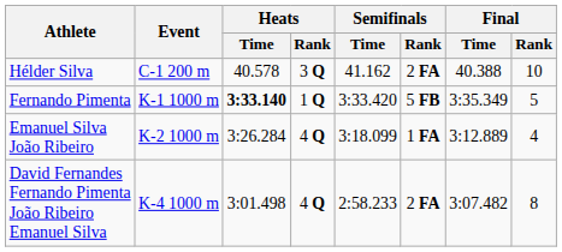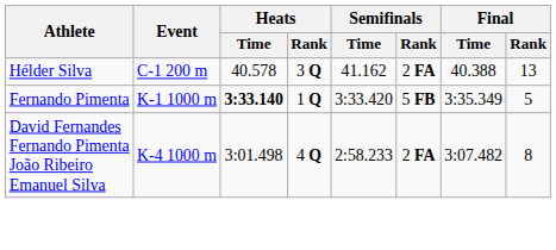Hélder Silva | Final / Rank: 10 -> 13
- row: Emanuel Silva João Ribeiro | K-2 1000 m | 3:26.284 | 4 Q | 3:18.099 | 1 FA | 3:12.889 | 4
